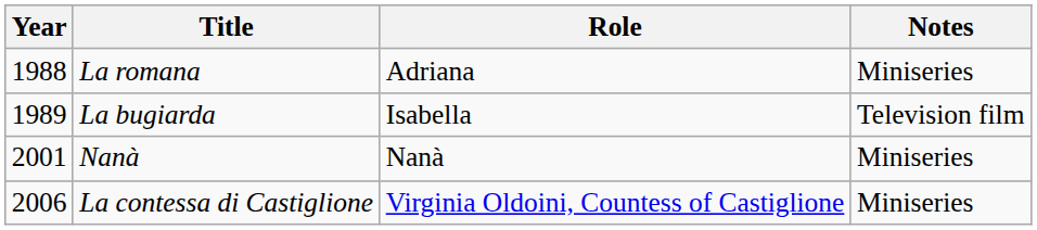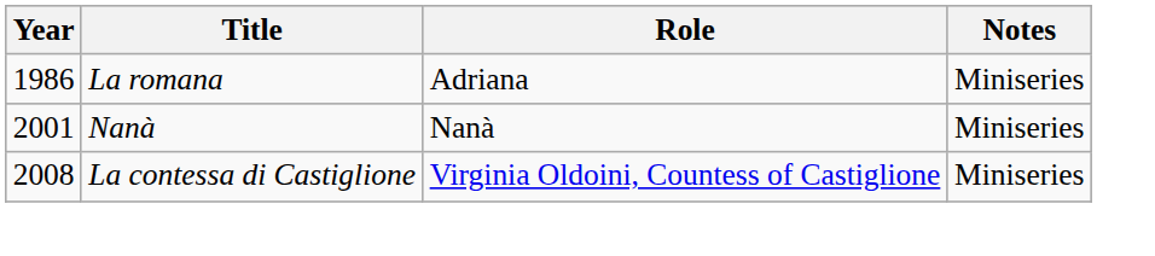La romana | Year: 1988 -> 1986
- row: 1989 | La bugiarda | Isabella | Television film
La contessa di Castiglione | Year: 2006 -> 2008
